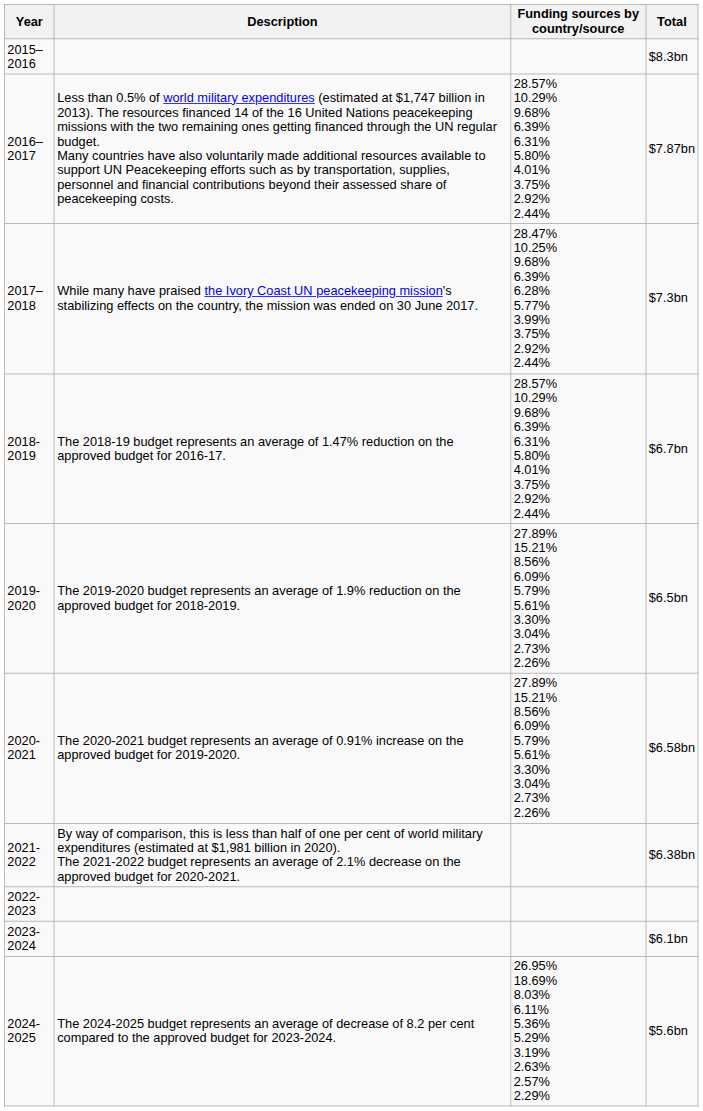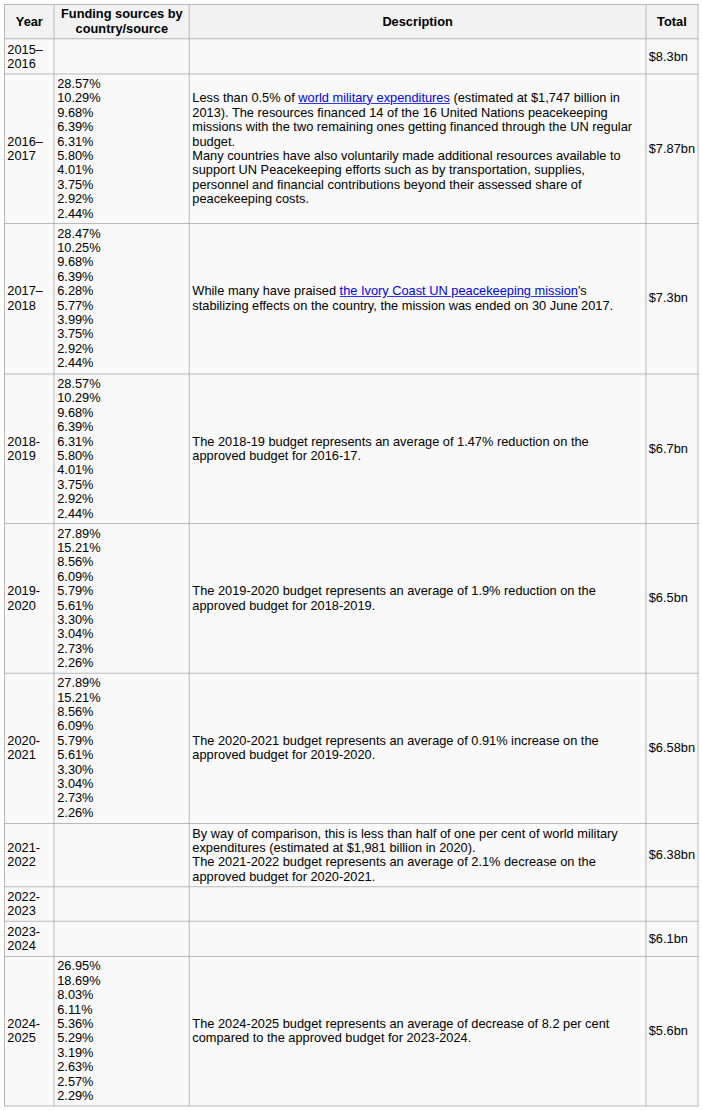columns swapped: Funding sources by country/source <-> Description
